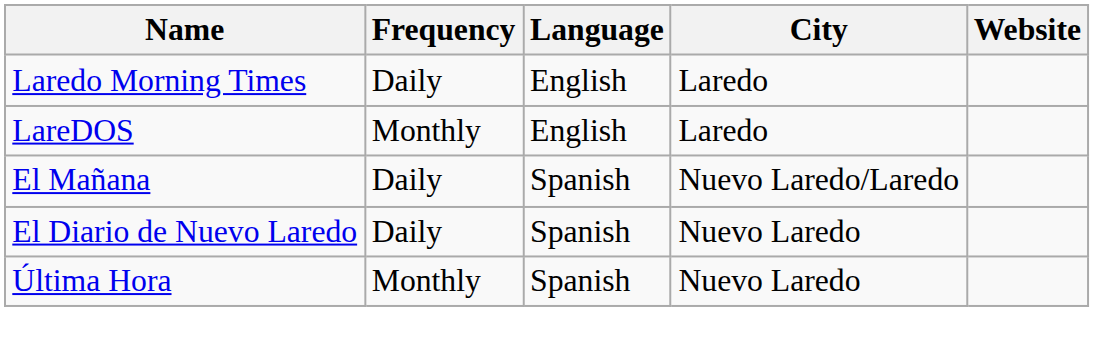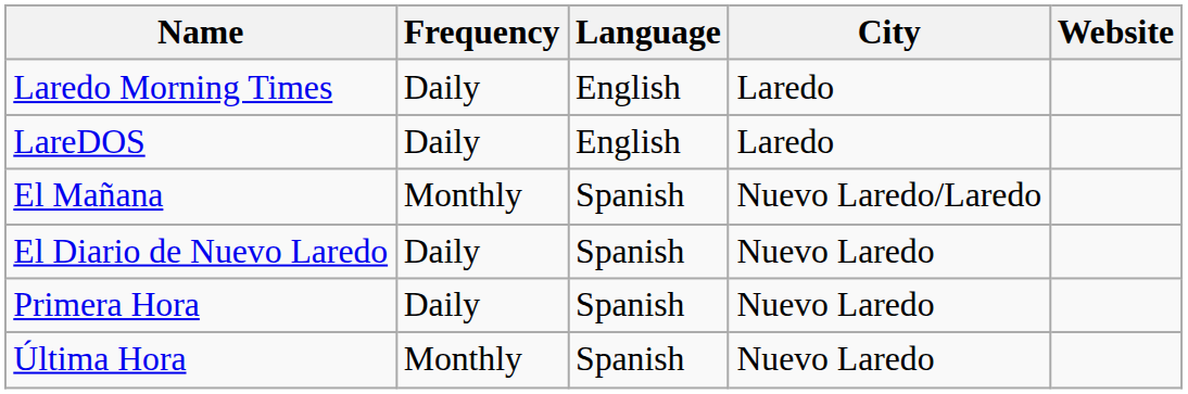LareDOS | Frequency: Monthly -> Daily
El Mañana | Frequency: Daily -> Monthly
+ row: Primera Hora | Daily | Spanish | Nuevo Laredo
